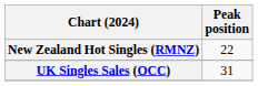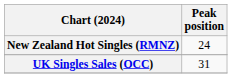New Zealand Hot Singles (RMNZ) | Peak position: 22 -> 24
